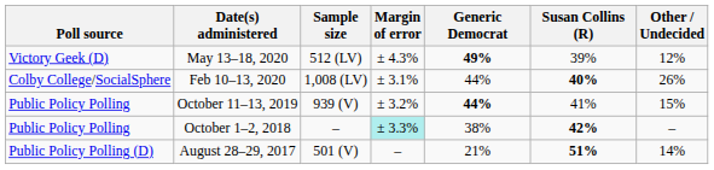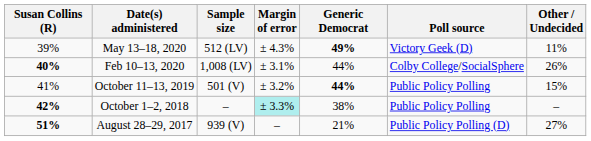columns swapped: Poll source <-> Susan Collins (R)
May 13–18, 2020 | Other / Undecided: 12% -> 11%
October 11–13, 2019 | Sample size: 939 (V) -> 501 (V)
August 28–29, 2017 | Sample size: 501 (V) -> 939 (V)
August 28–29, 2017 | Other / Undecided: 14% -> 27%
